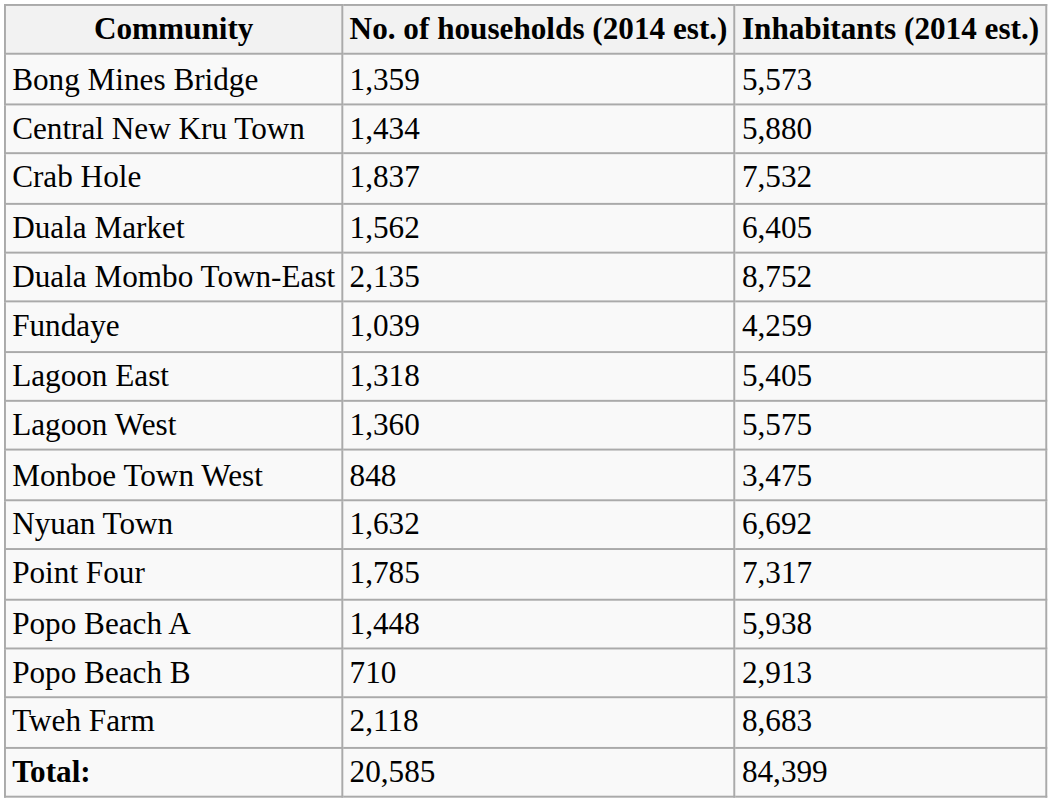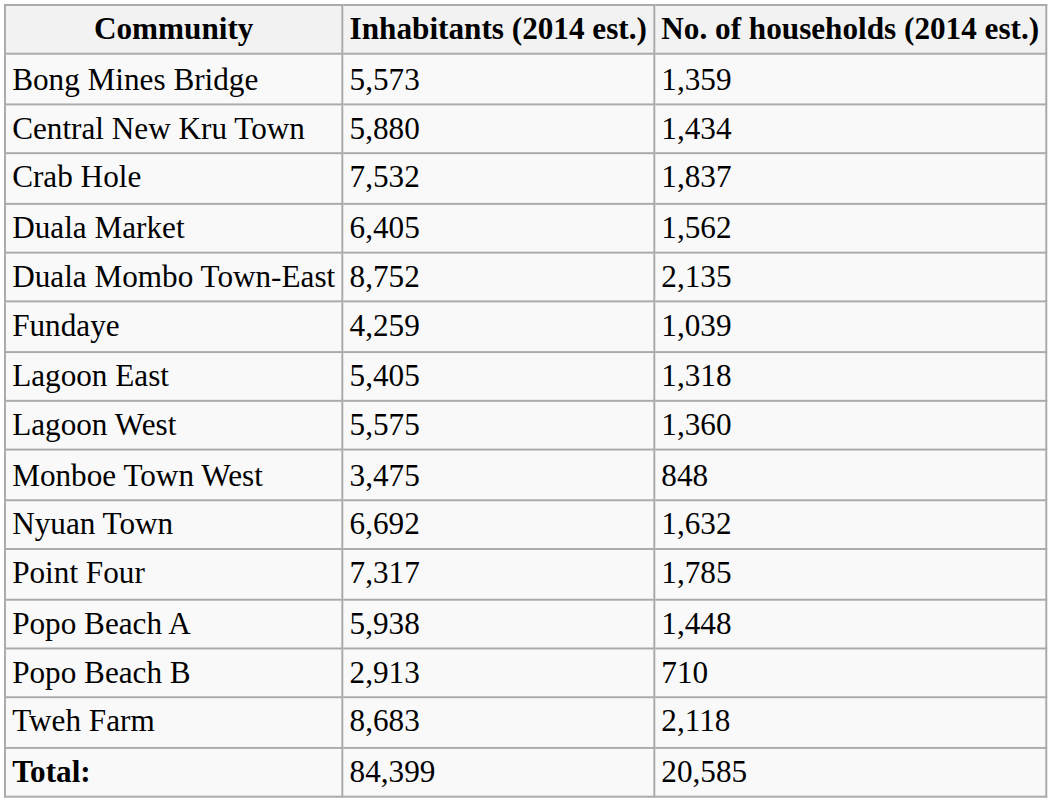columns swapped: Inhabitants (2014 est.) <-> No. of households (2014 est.)
